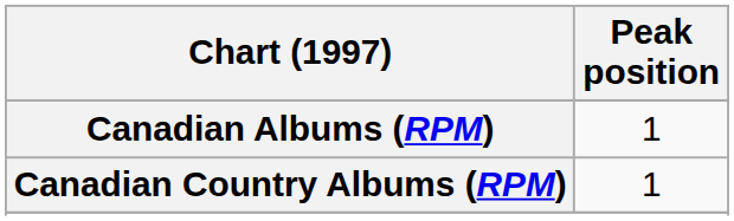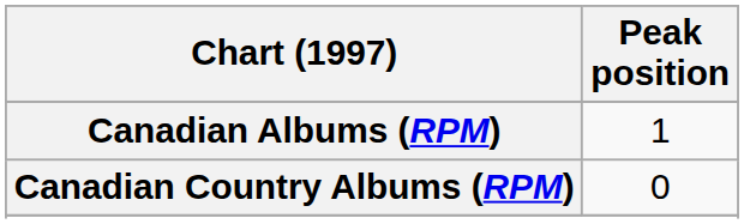Canadian Country Albums (RPM) | Peak position: 1 -> 0
